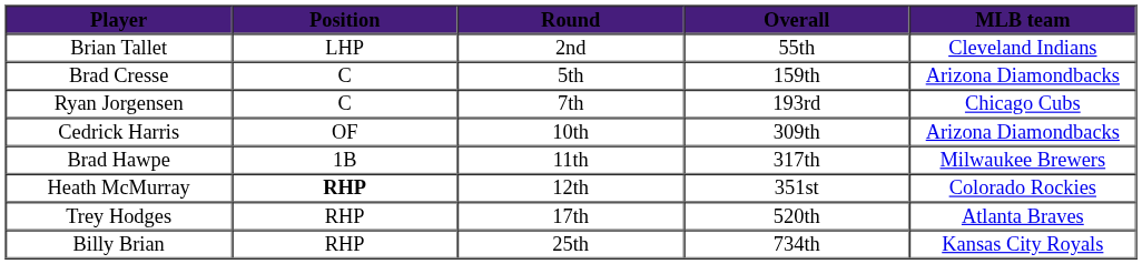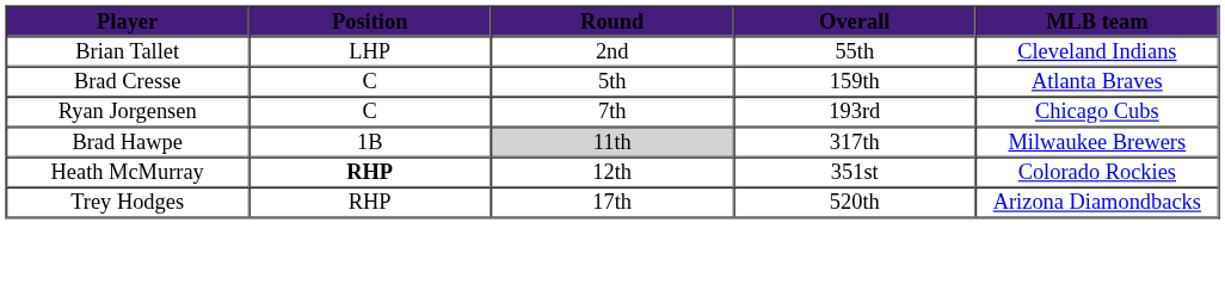Brad Cresse | MLB team: Arizona Diamondbacks -> Atlanta Braves
- row: Cedrick Harris | OF | 10th | 309th | Arizona Diamondbacks
Brad Hawpe | Round: no background -> lightgrey background
Trey Hodges | MLB team: Atlanta Braves -> Arizona Diamondbacks
- row: Billy Brian | RHP | 25th | 734th | Kansas City Royals
